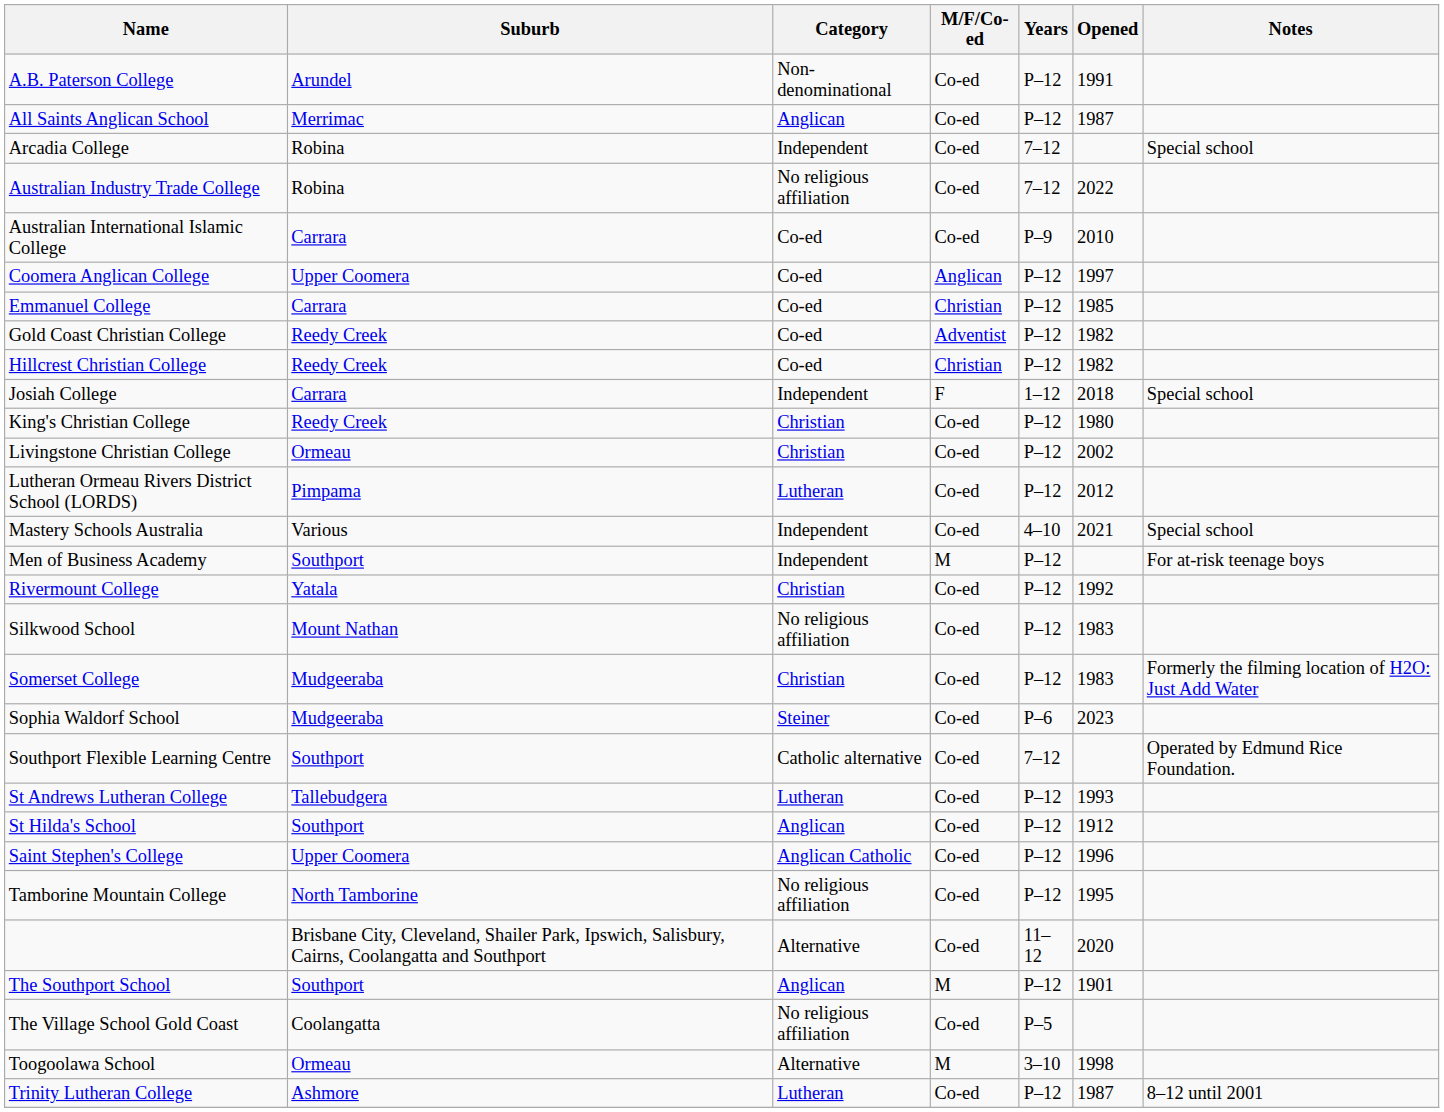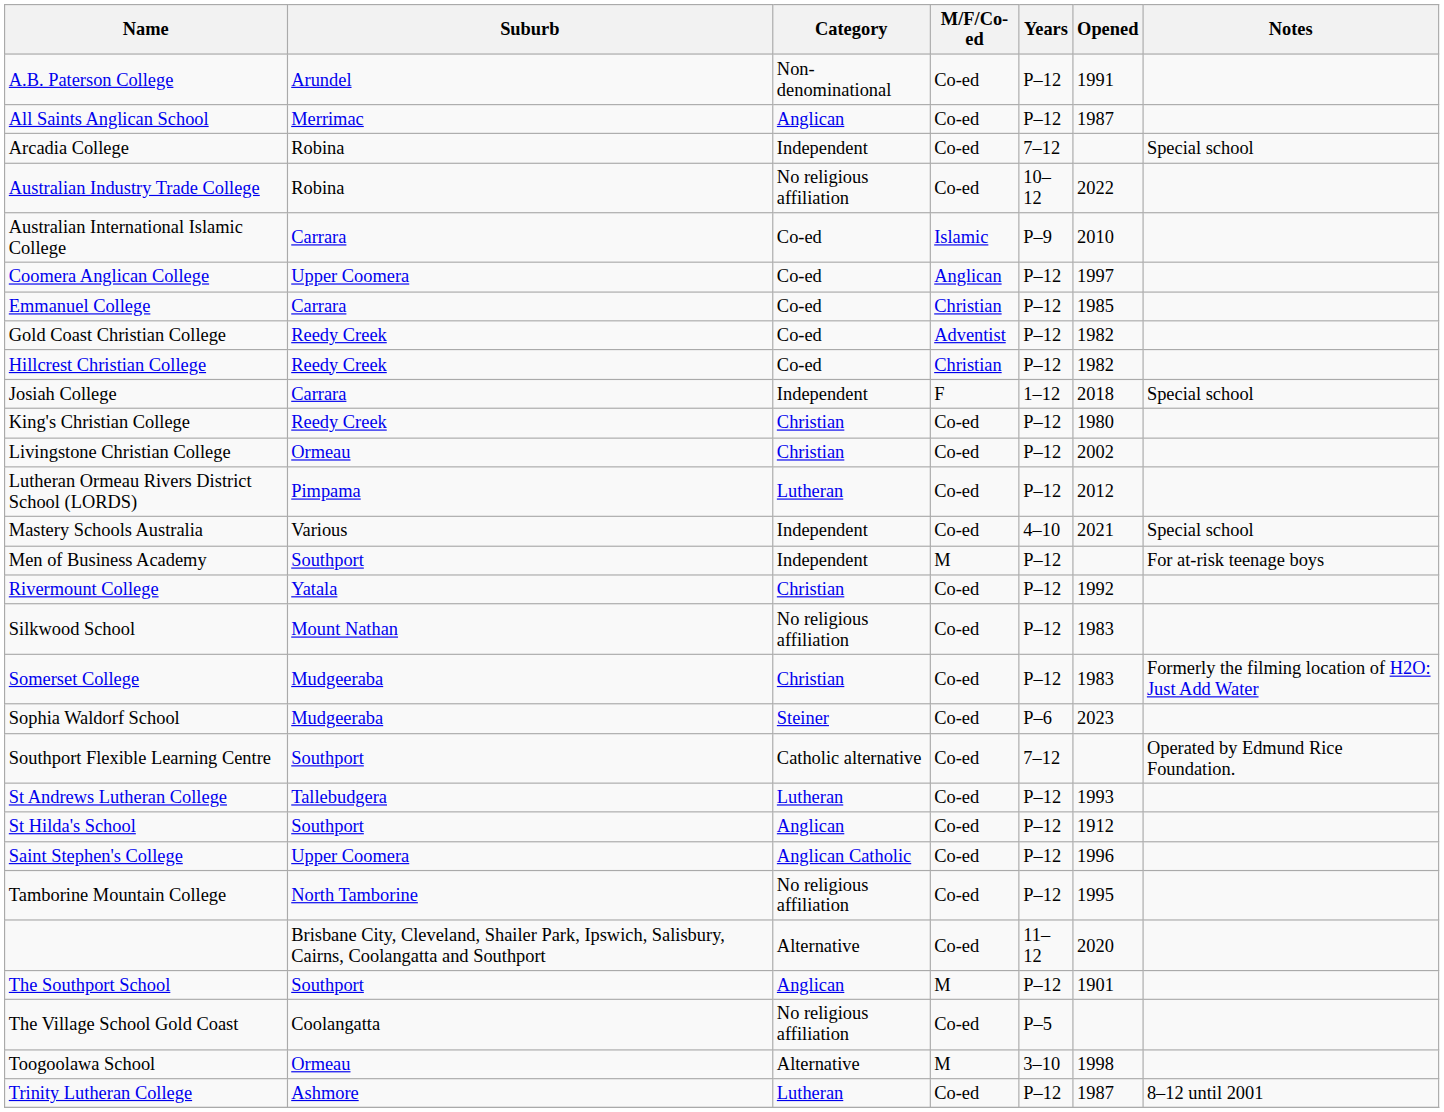Australian Industry Trade College | Years: 7–12 -> 10–12
Australian International Islamic College | M/F/Co-ed: Co-ed -> Islamic
